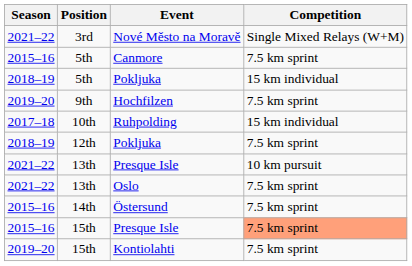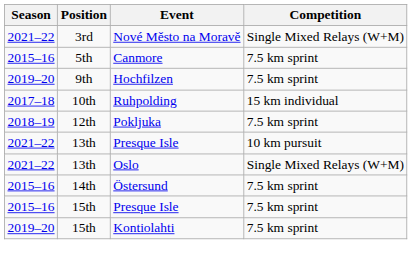- row: 2018–19 | 5th | Pokljuka | 15 km individual
Oslo | Competition: 7.5 km sprint -> Single Mixed Relays (W+M)
15th / Presque Isle | Competition: lightsalmon background -> no background
